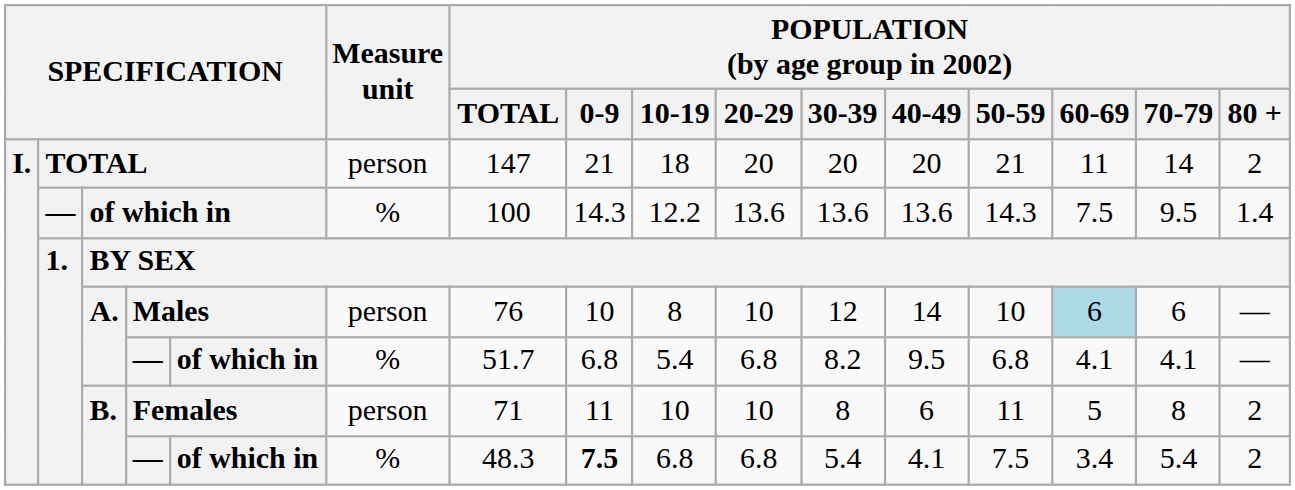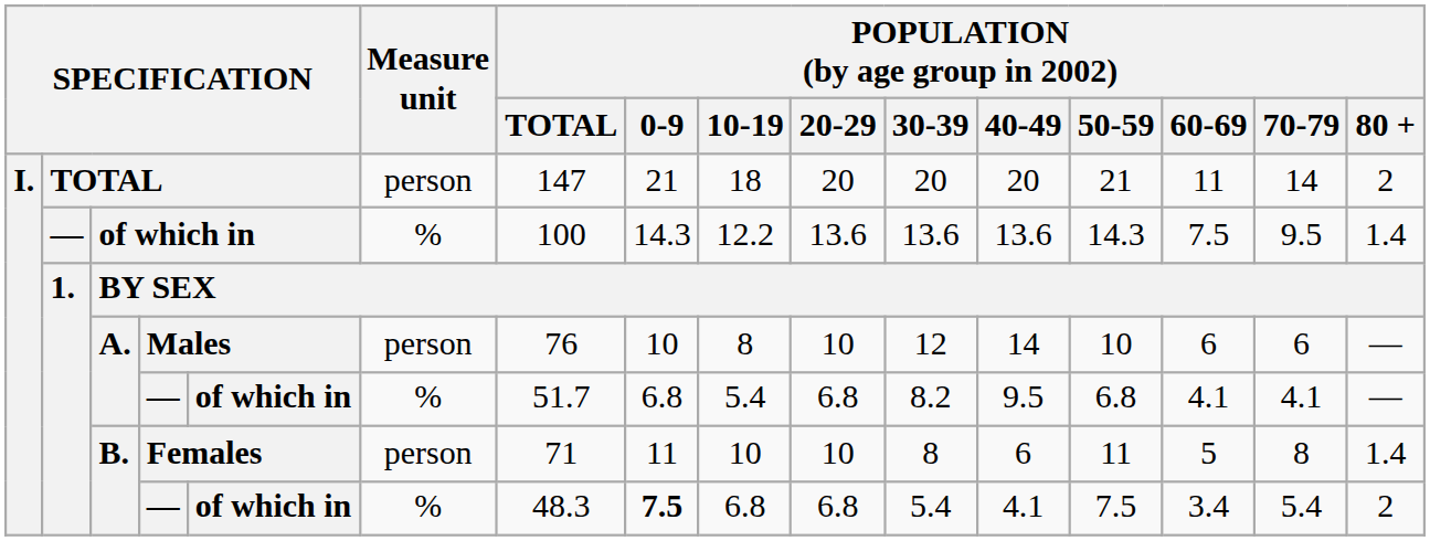Males | POPULATION (by age group in 2002) / 60-69: lightblue background -> no background
Females | POPULATION (by age group in 2002) / 80 +: 2 -> 1.4
